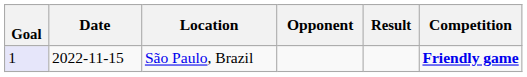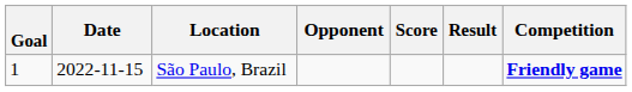+ column: Score
São Paulo, Brazil | Goal: lavender background -> no background
